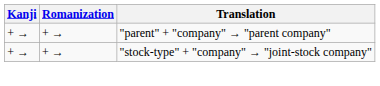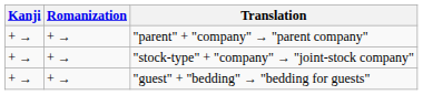+ row: + → | + → | "guest" + "bedding" → "bedding for guests"
